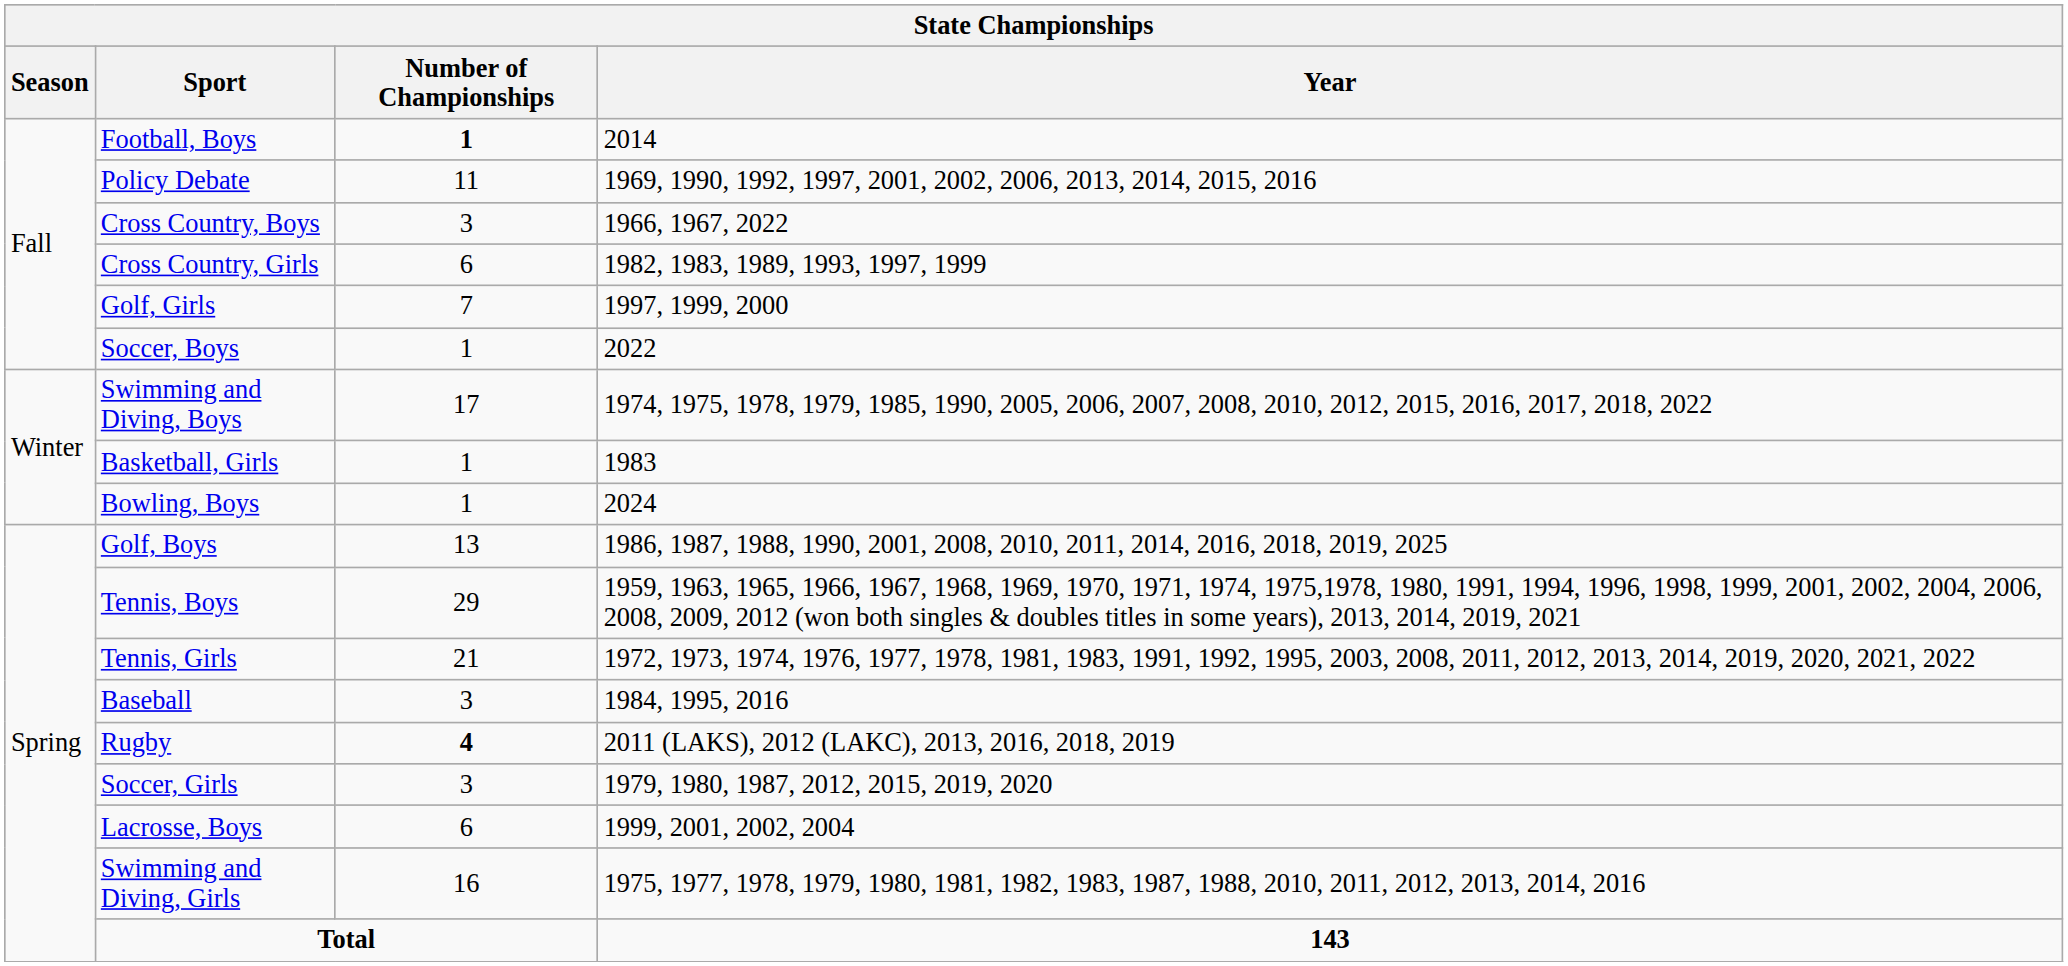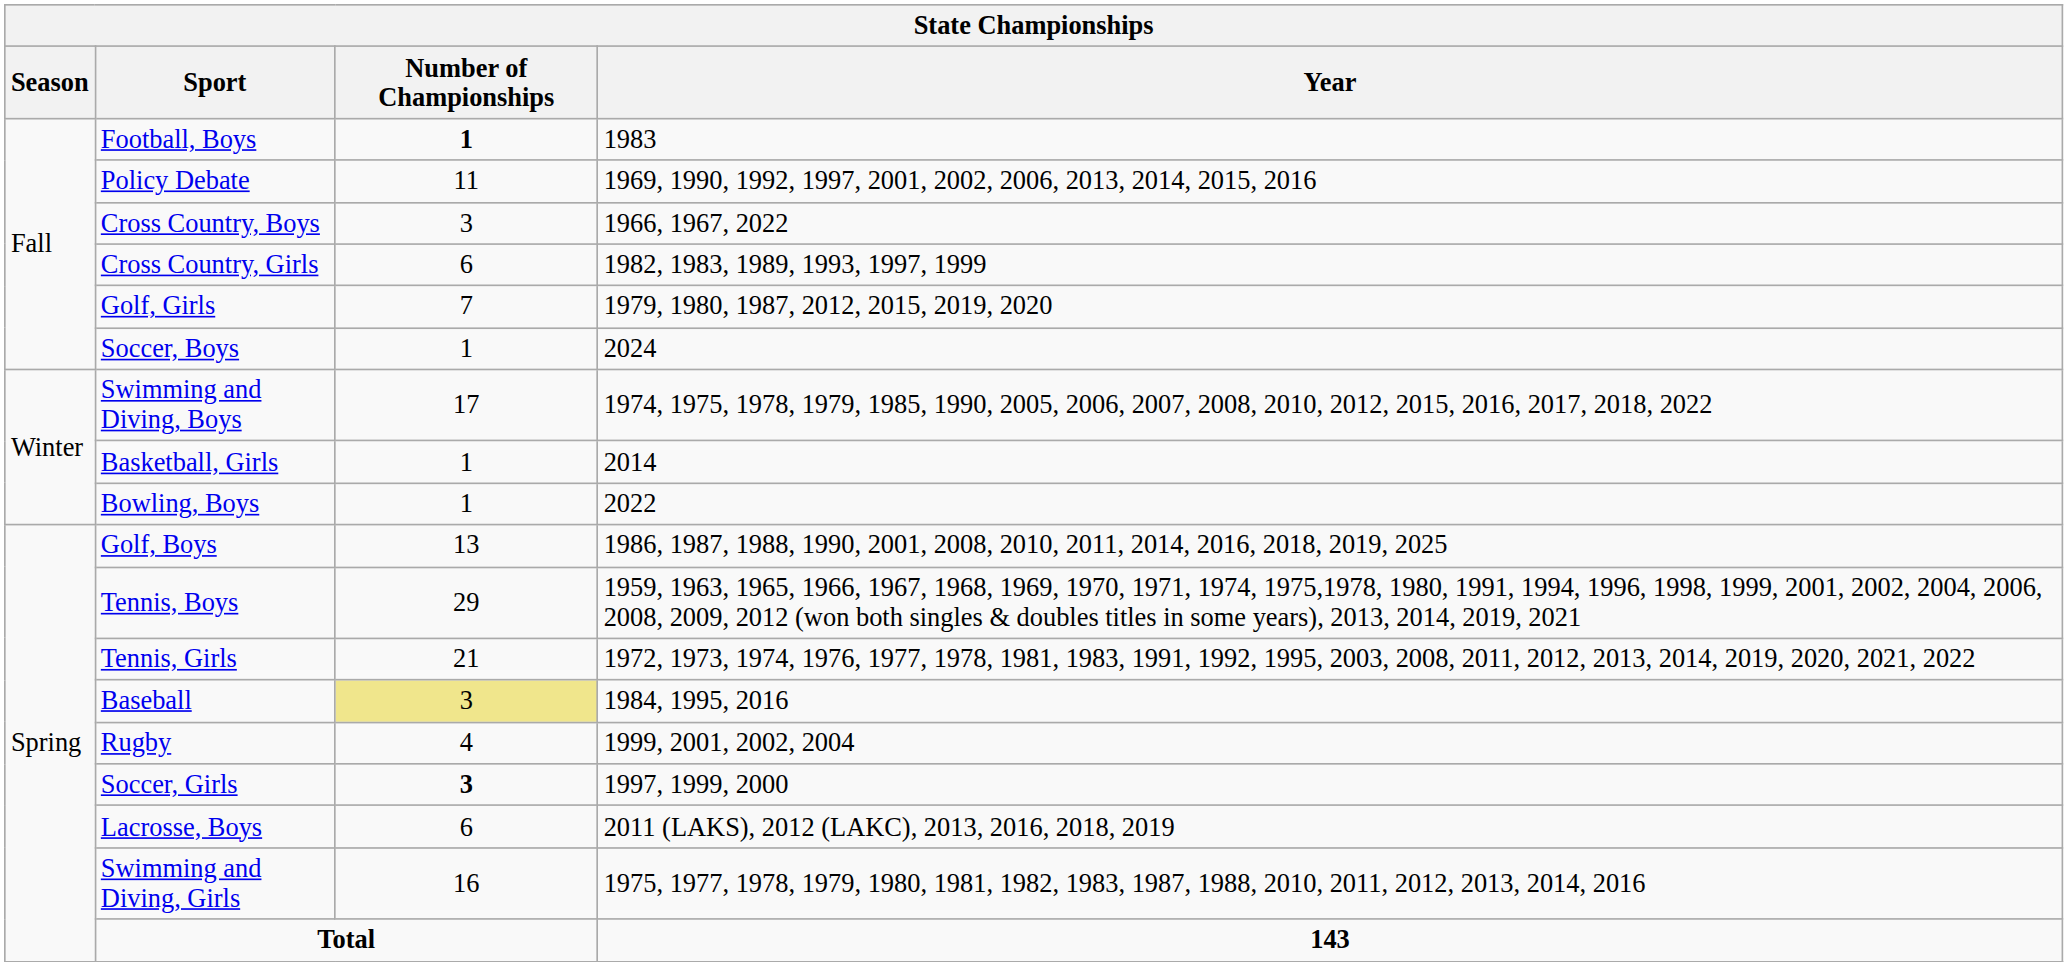Football, Boys | Year: 2014 -> 1983
Golf, Girls | Year: 1997, 1999, 2000 -> 1979, 1980, 1987, 2012, 2015, 2019, 2020
Soccer, Boys | Year: 2022 -> 2024
Basketball, Girls | Year: 1983 -> 2014
Bowling, Boys | Year: 2024 -> 2022
Baseball | Number of Championships: no background -> khaki background
Rugby | Number of Championships: bold -> normal
Rugby | Year: 2011 (LAKS), 2012 (LAKC), 2013, 2016, 2018, 2019 -> 1999, 2001, 2002, 2004
Soccer, Girls | Number of Championships: normal -> bold
Soccer, Girls | Year: 1979, 1980, 1987, 2012, 2015, 2019, 2020 -> 1997, 1999, 2000
Lacrosse, Boys | Year: 1999, 2001, 2002, 2004 -> 2011 (LAKS), 2012 (LAKC), 2013, 2016, 2018, 2019
